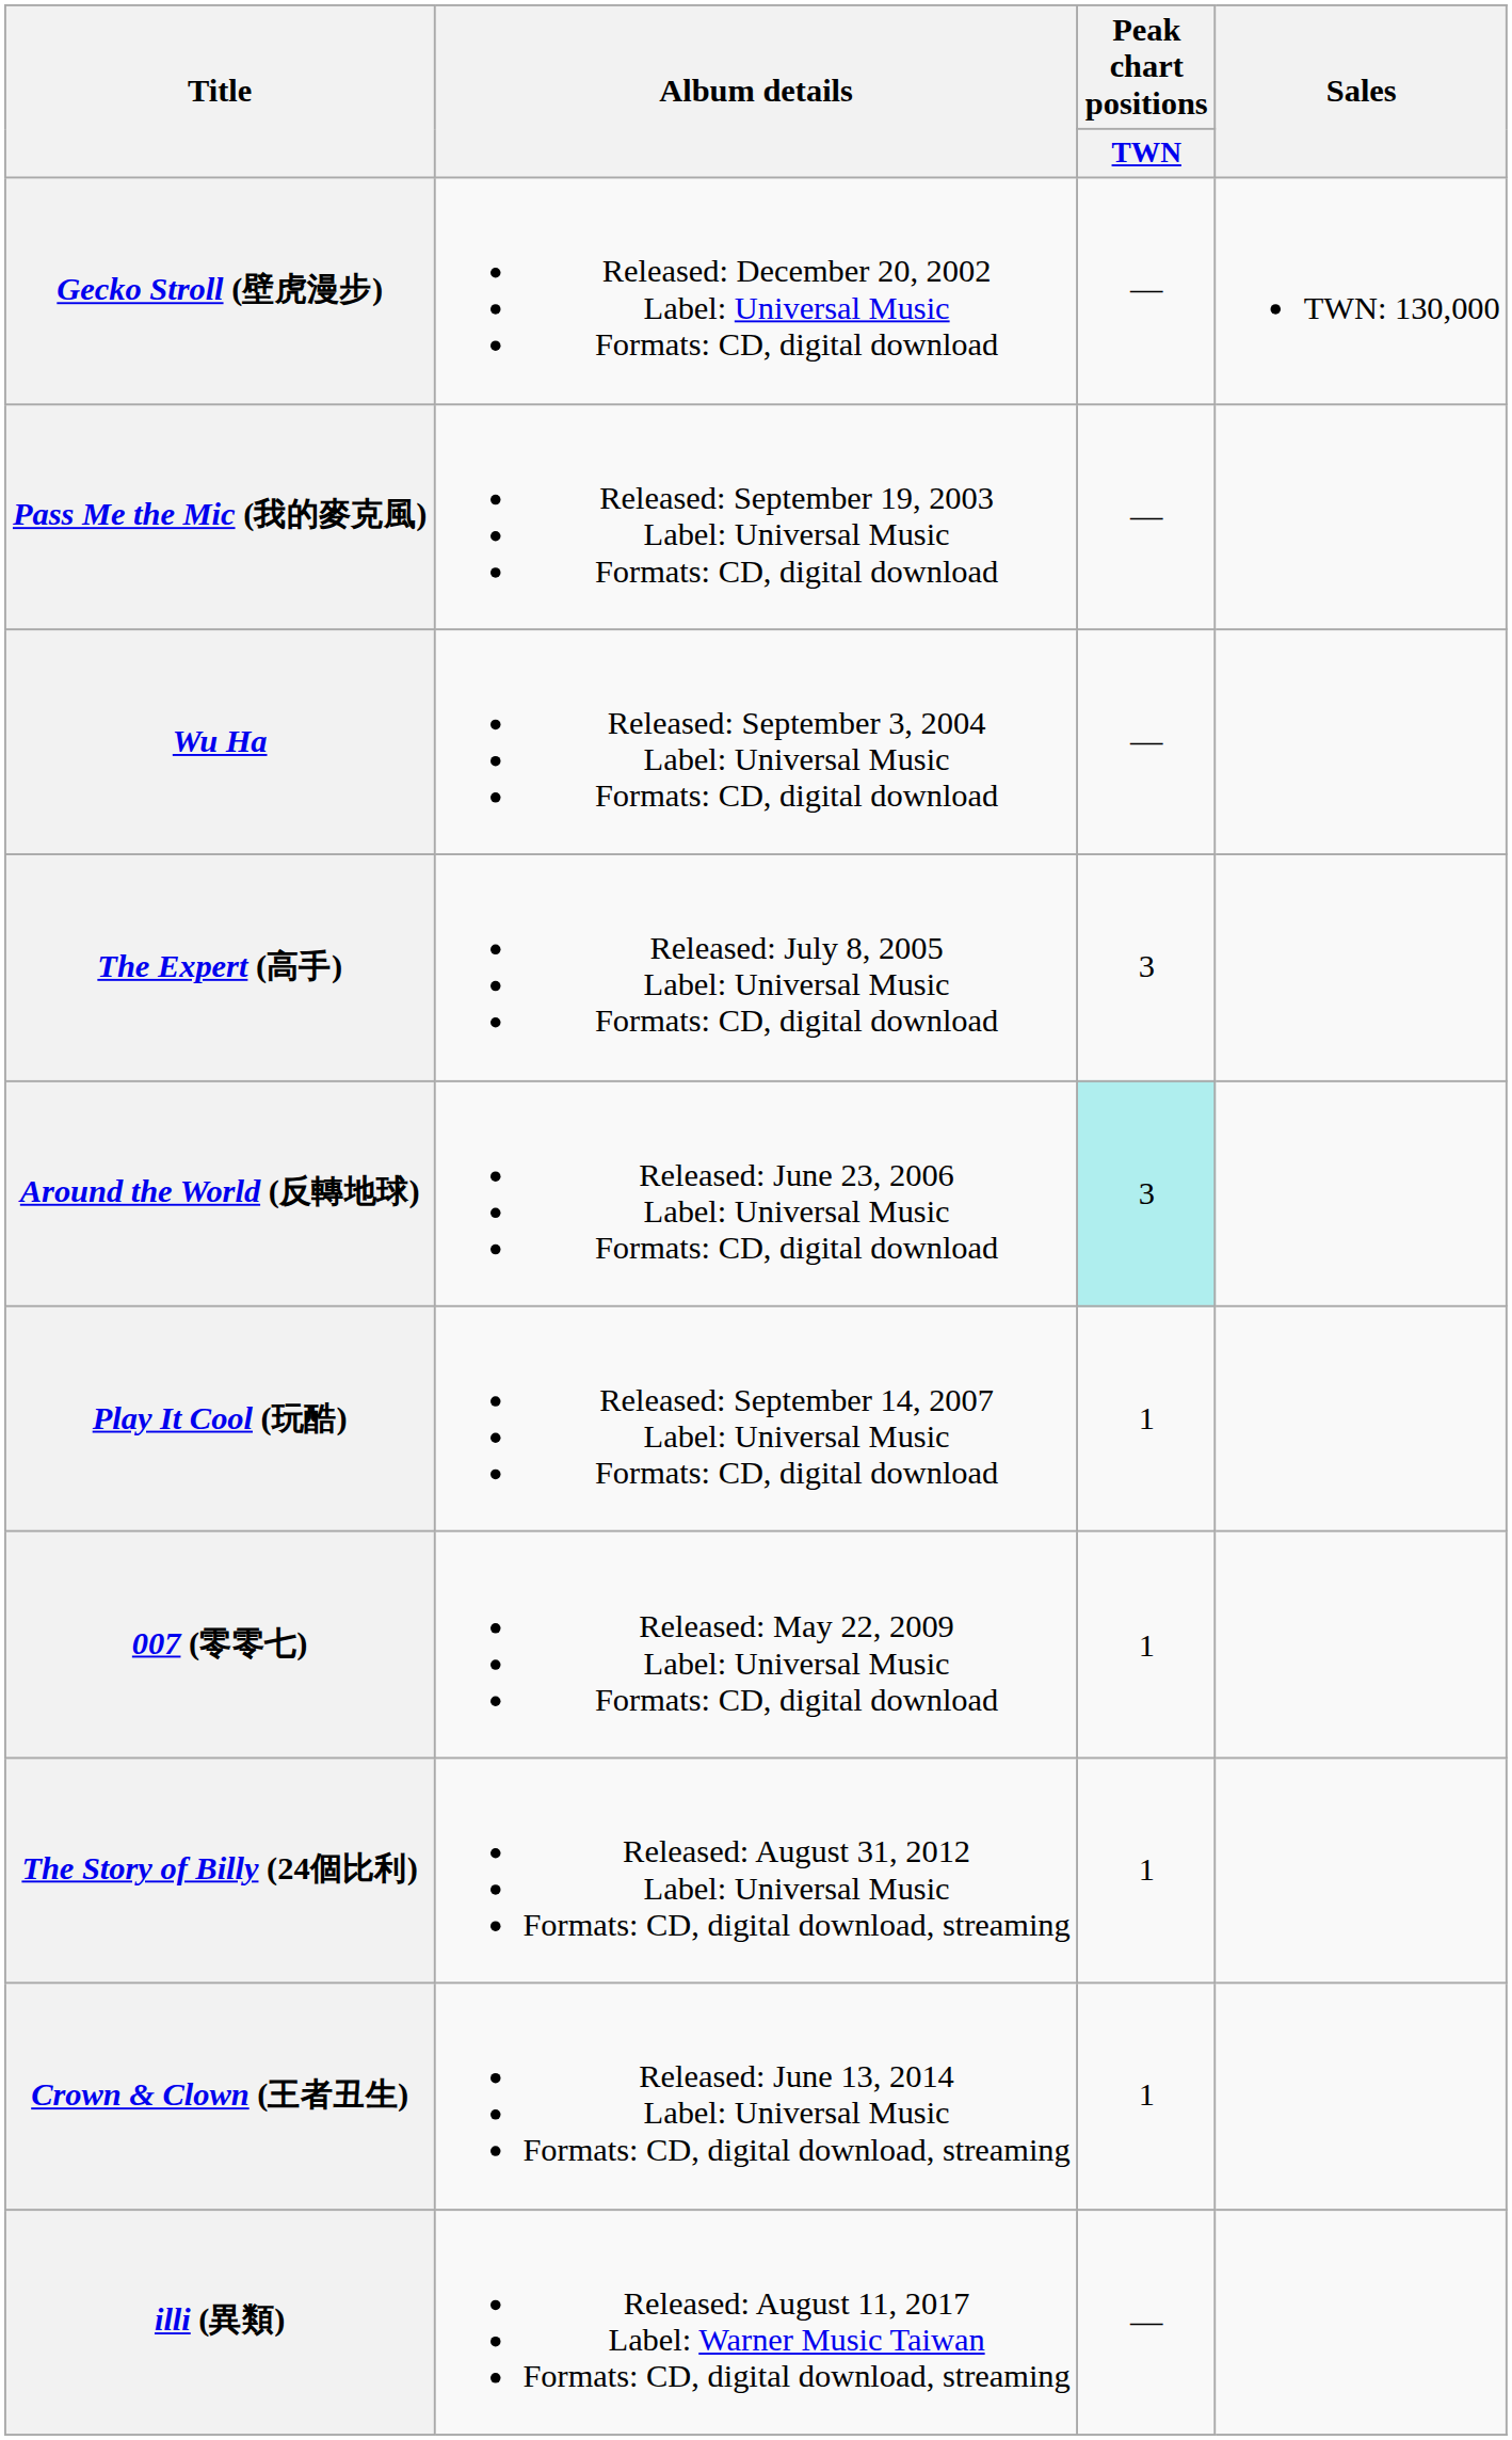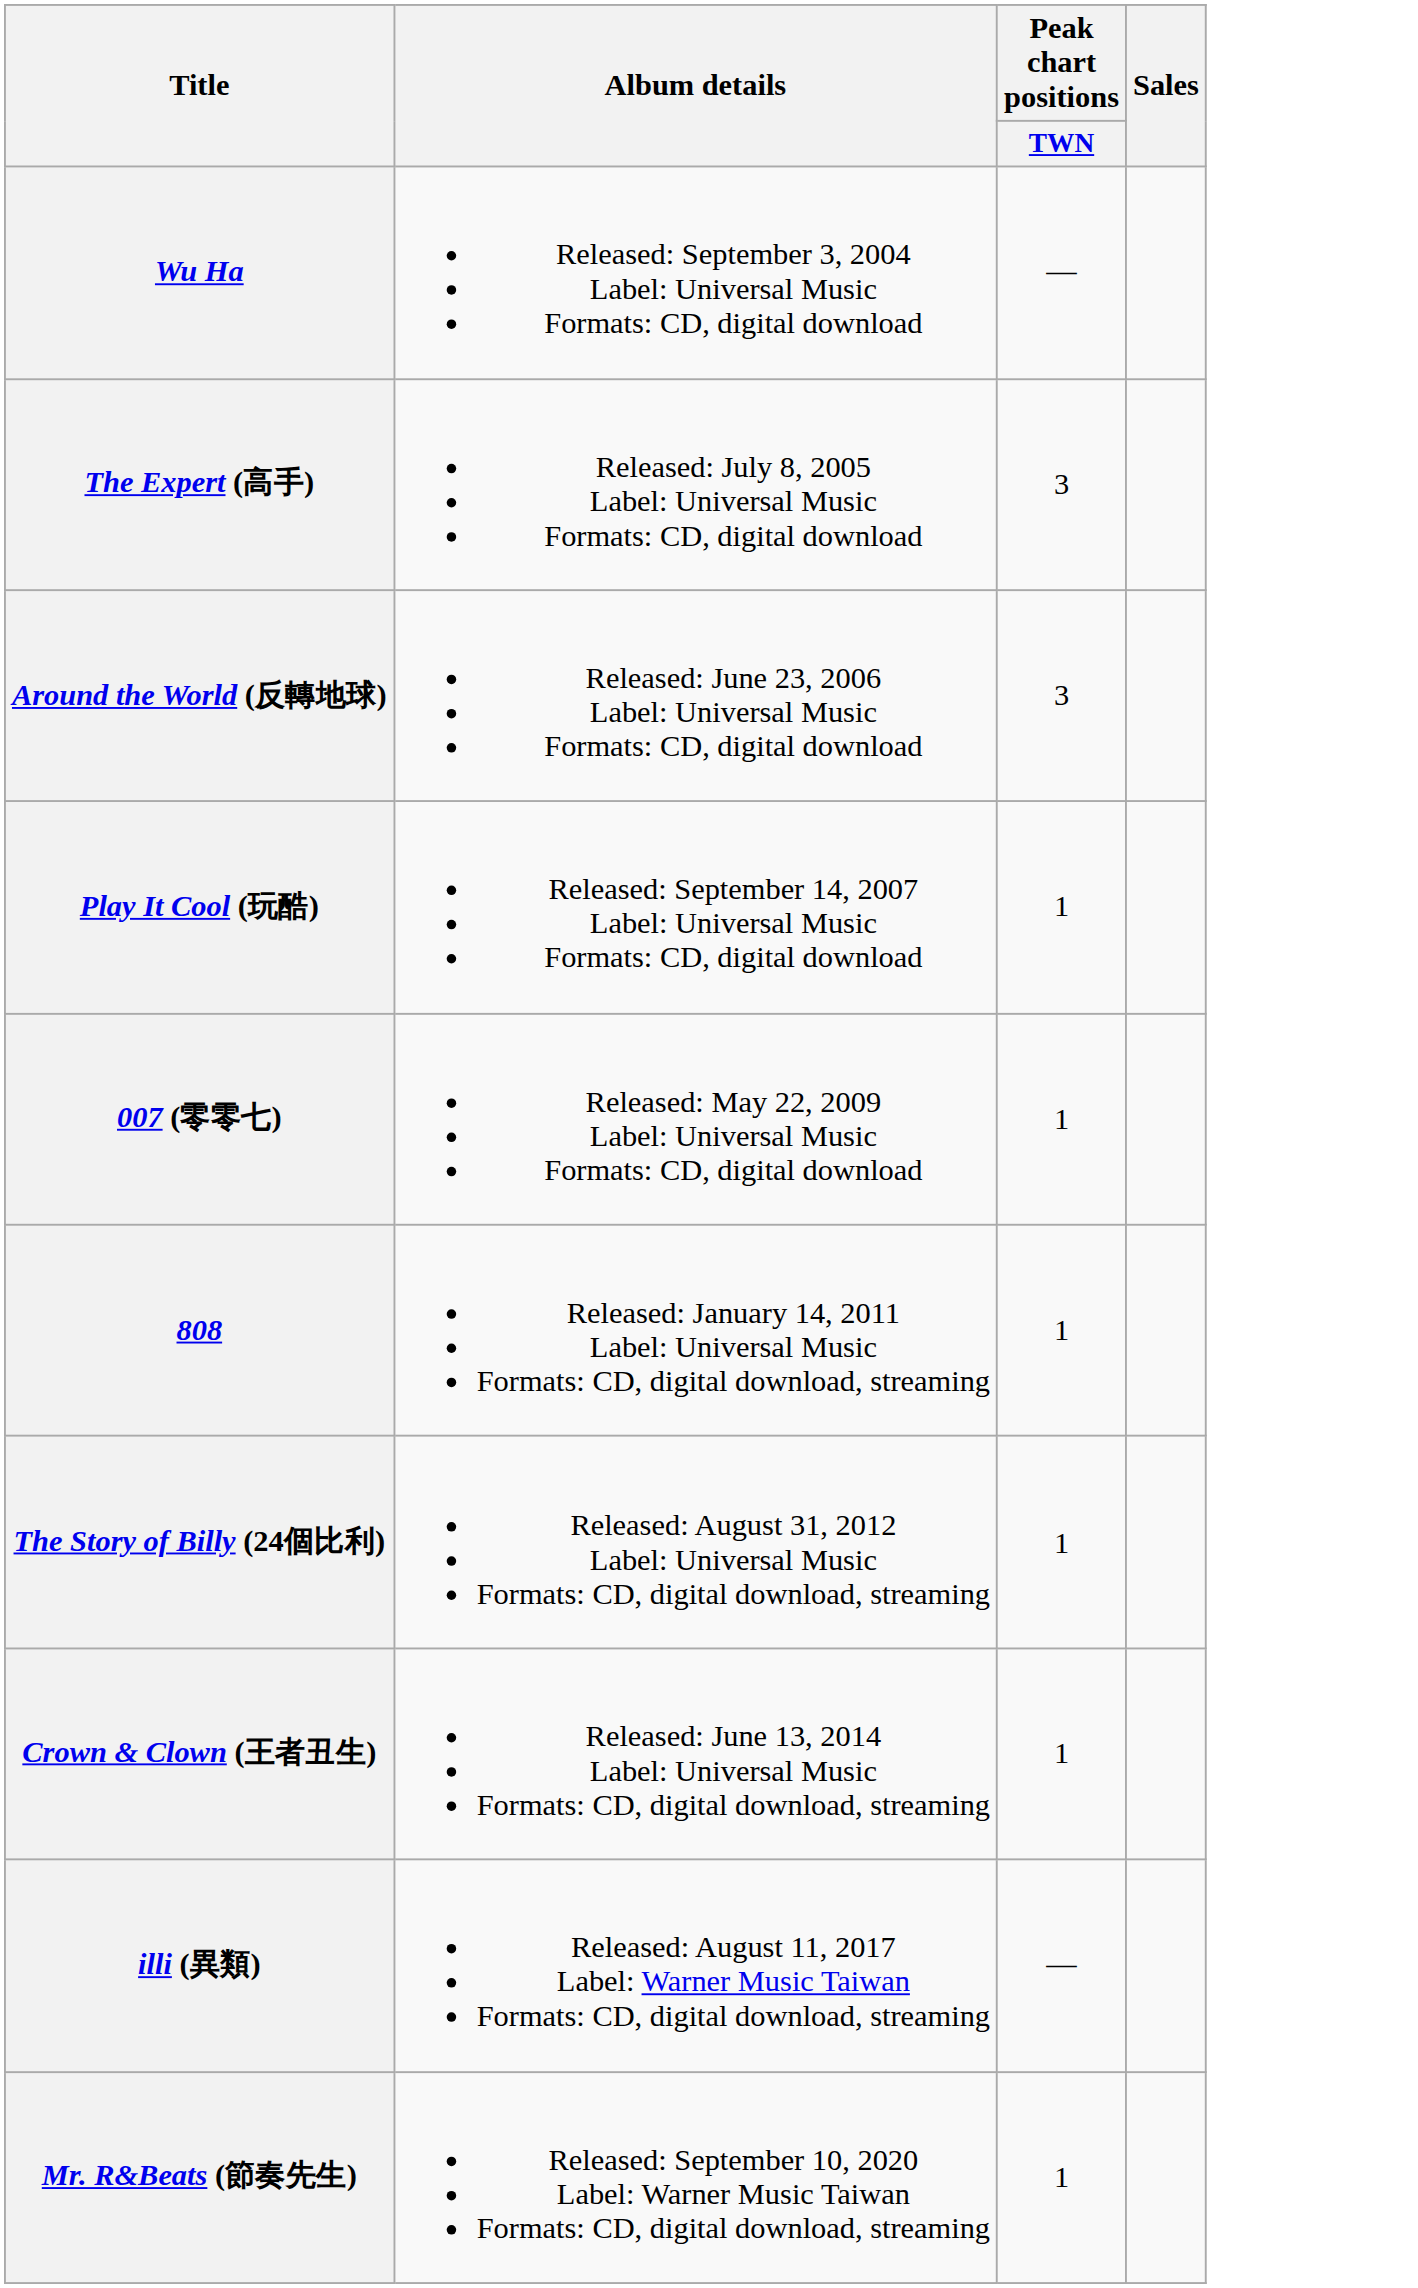- row: Gecko Stroll (壁虎漫步) | Released: December 20, 2002 Label: Universal Music Formats: CD, digital download | — | TWN: 130,000
- row: Pass Me the Mic (我的麥克風) | Released: September 19, 2003 Label: Universal Music Formats: CD, digital download | —
Around the World (反轉地球) | Peak chart positions / TWN: paleturquoise background -> no background
+ row: 808 | Released: January 14, 2011 Label: Universal Music Formats: CD, digital download, streaming | 1
+ row: Mr. R&Beats (節奏先生) | Released: September 10, 2020 Label: Warner Music Taiwan Formats: CD, digital download, streaming | 1
